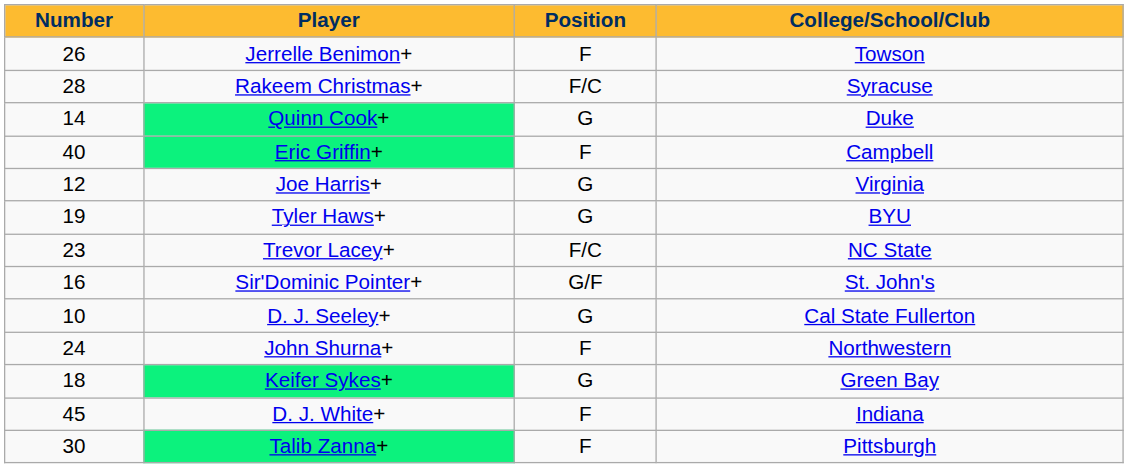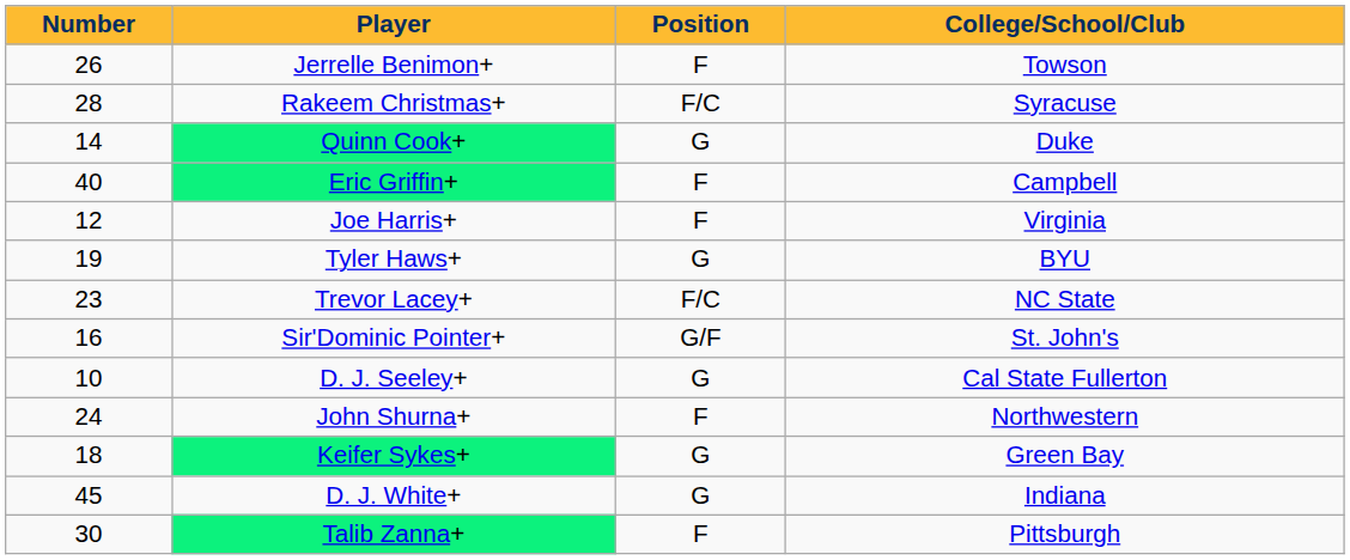Joe Harris+ | Position: G -> F
D. J. White+ | Position: F -> G
